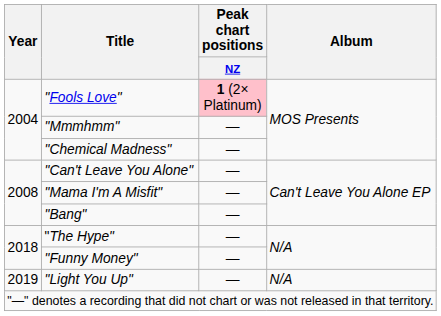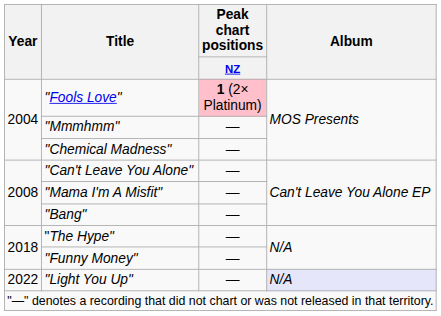"Light You Up" | Year: 2019 -> 2022
"Light You Up" | Album: no background -> lavender background
